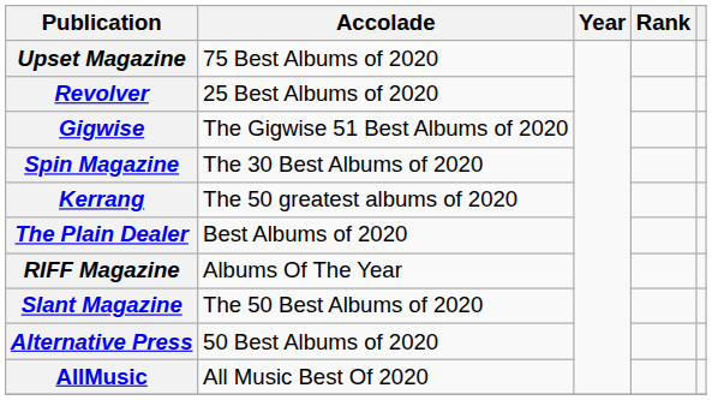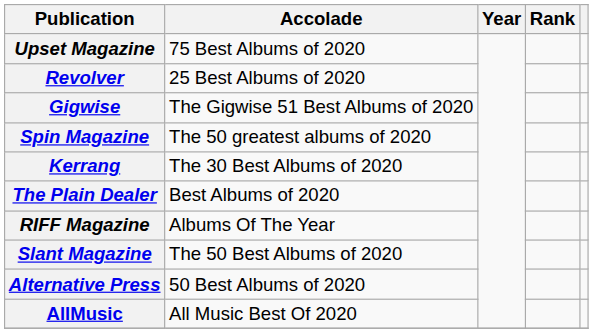Spin Magazine | Accolade: The 30 Best Albums of 2020 -> The 50 greatest albums of 2020
Kerrang | Accolade: The 50 greatest albums of 2020 -> The 30 Best Albums of 2020
